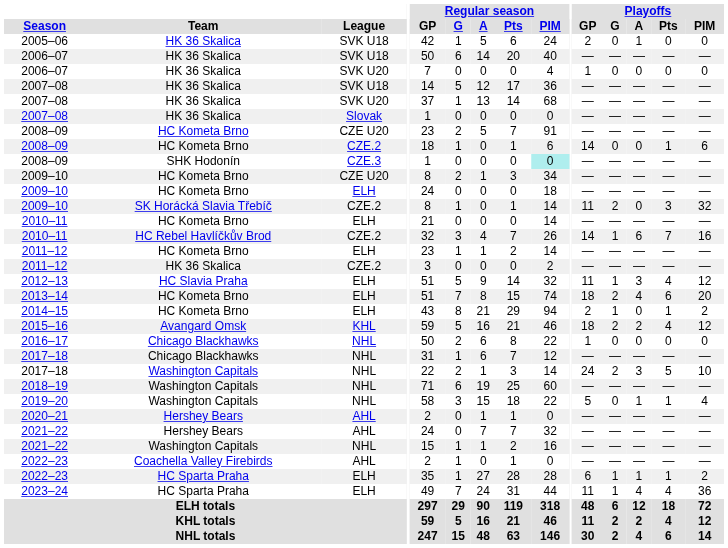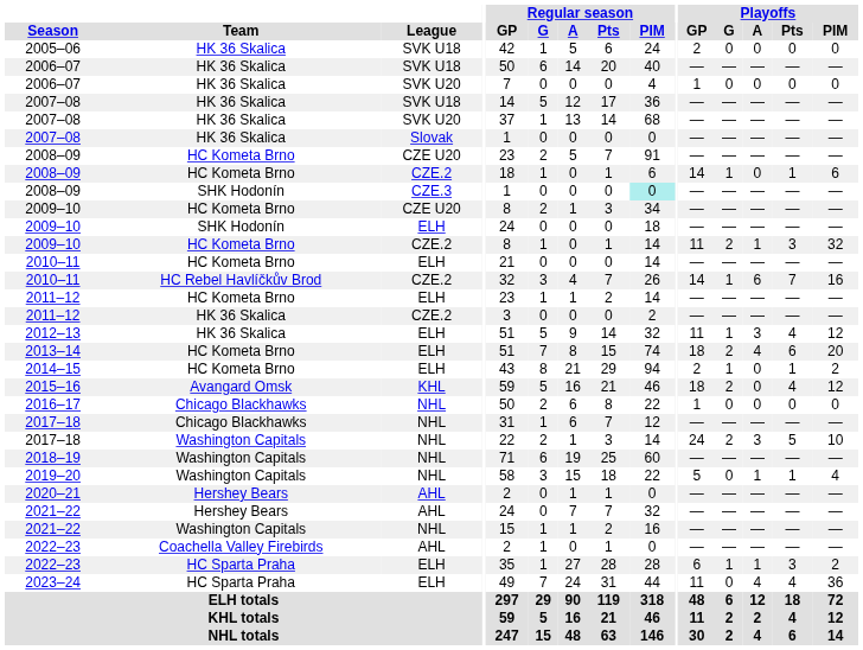2005–06 | Playoffs / A: 1 -> 0
2008–09 / CZE.2 | Playoffs / G: 0 -> 1
2009–10 / ELH | Team: HC Kometa Brno -> SHK Hodonín
2009–10 / CZE.2 | Team: SK Horácká Slavia Třebíč -> HC Kometa Brno
2009–10 / CZE.2 | Playoffs / A: 0 -> 1
2012–13 | Team: HC Slavia Praha -> HK 36 Skalica
2015–16 | Playoffs / A: 2 -> 0
2022–23 / ELH | Playoffs / Pts: 1 -> 3
2023–24 | Playoffs / G: 1 -> 0
